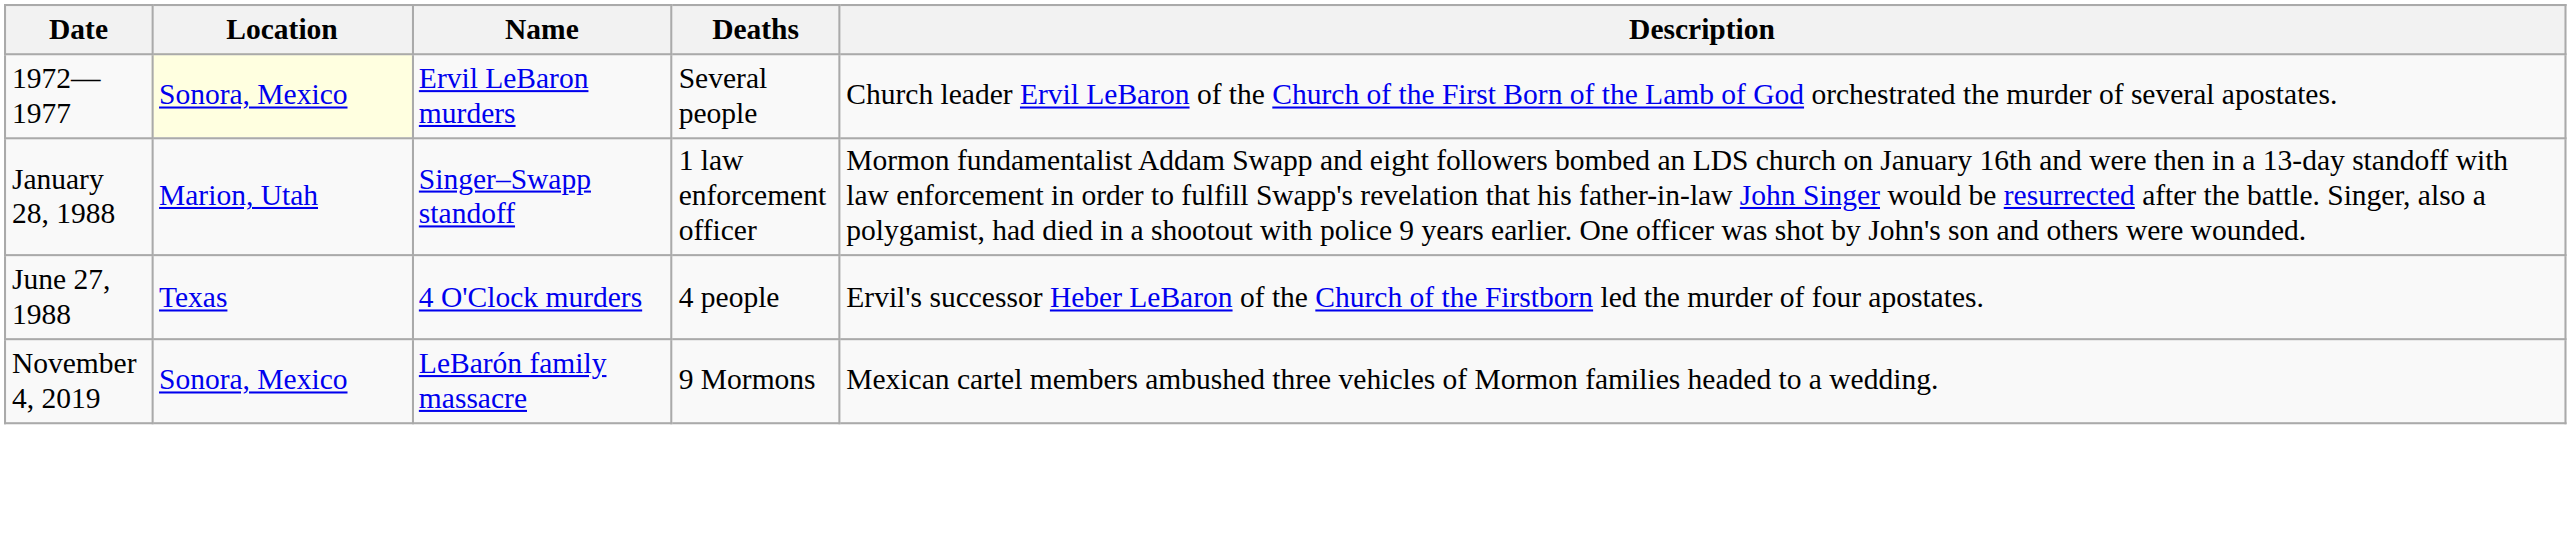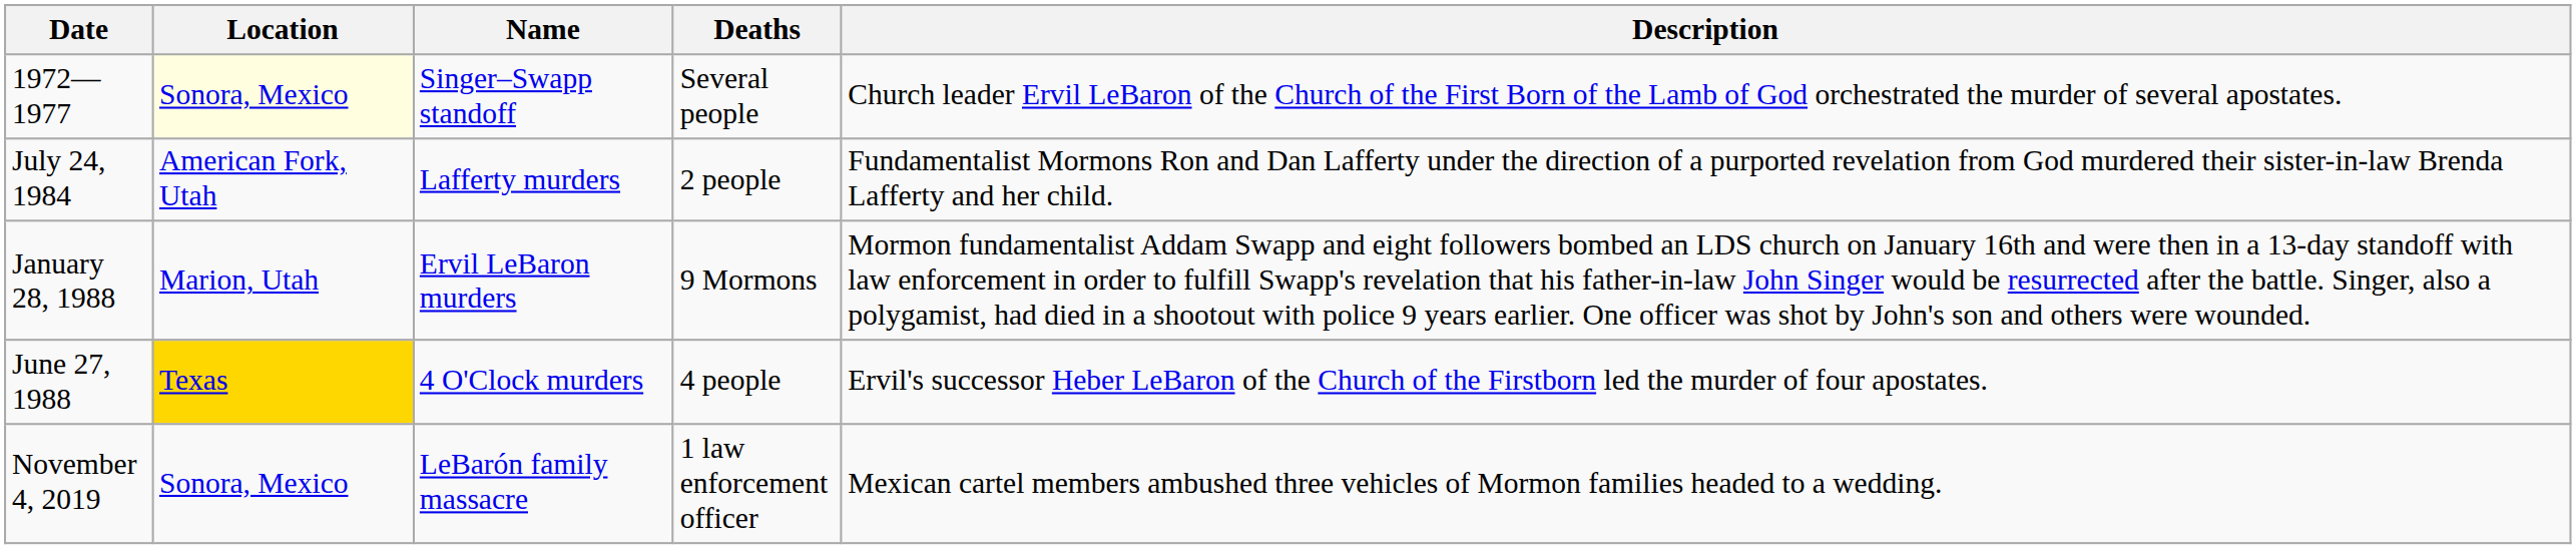1972—1977 | Name: Ervil LeBaron murders -> Singer–Swapp standoff
+ row: July 24, 1984 | American Fork, Utah | Lafferty murders | 2 people | Fundamentalist Mormons Ron and Dan Lafferty under the direction of a purported revelation from God murdered their sister-in-law Brenda Lafferty and her child.
January 28, 1988 | Name: Singer–Swapp standoff -> Ervil LeBaron murders
January 28, 1988 | Deaths: 1 law enforcement officer -> 9 Mormons
June 27, 1988 | Location: no background -> gold background
November 4, 2019 | Deaths: 9 Mormons -> 1 law enforcement officer
